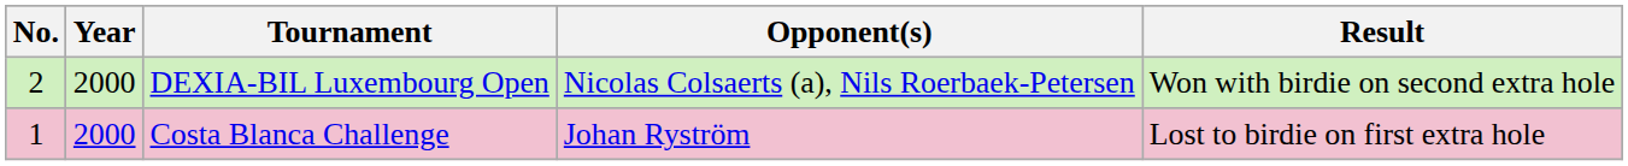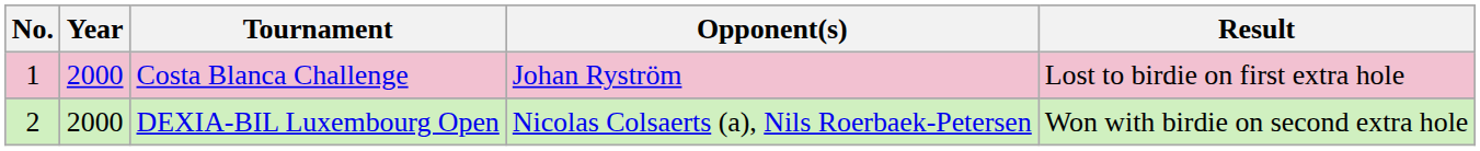rows swapped: Costa Blanca Challenge <-> DEXIA-BIL Luxembourg Open
